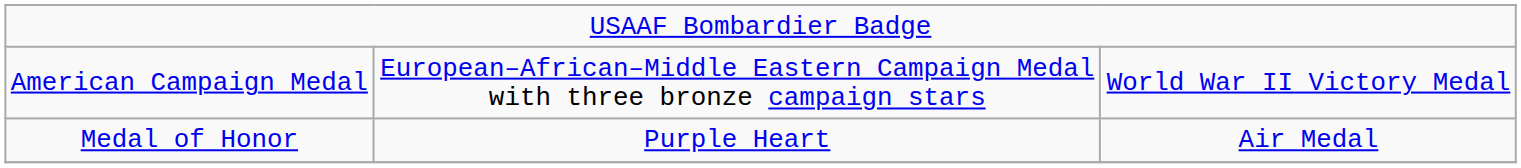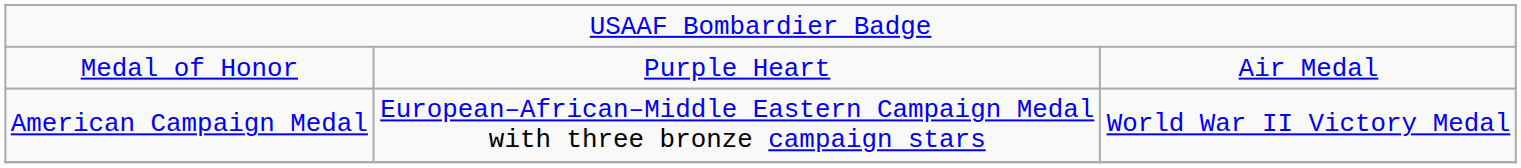rows swapped: Medal of Honor <-> American Campaign Medal
